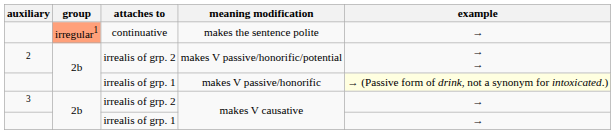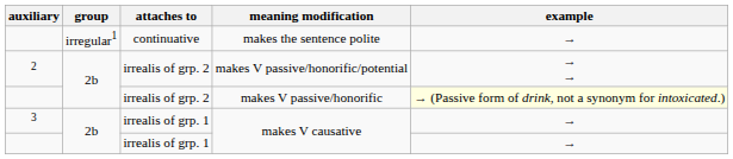makes the sentence polite | group: lightsalmon background -> no background
makes V passive/honorific | attaches to: irrealis of grp. 1 -> irrealis of grp. 2
3 / makes V causative | attaches to: irrealis of grp. 2 -> irrealis of grp. 1
